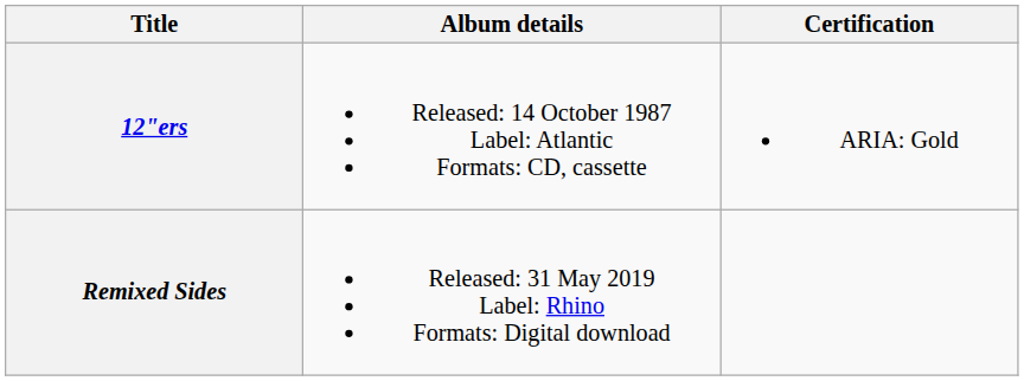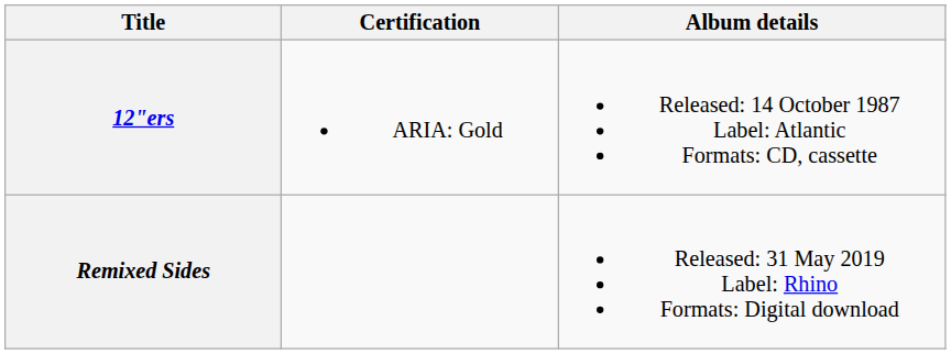columns swapped: Album details <-> Certification
